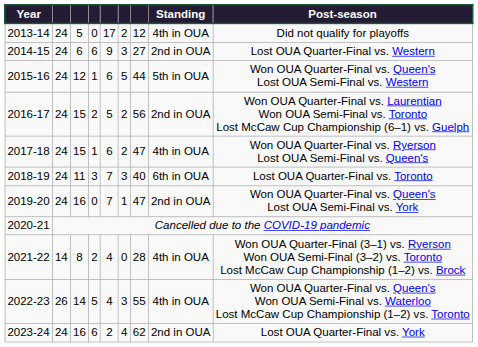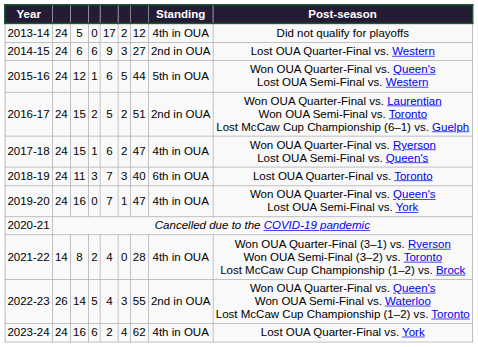2016-17 | column 7: 56 -> 51
2019-20 | Standing: 2nd in OUA -> 4th in OUA
2022-23 | Standing: 4th in OUA -> 2nd in OUA
2023-24 | Standing: 2nd in OUA -> 4th in OUA
